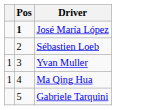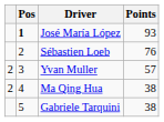+ column: Points | 93 | 76 | 57 | 38 | 38
Yvan Muller | column 1: 1 -> 2
Ma Qing Hua | column 1: 1 -> 2
